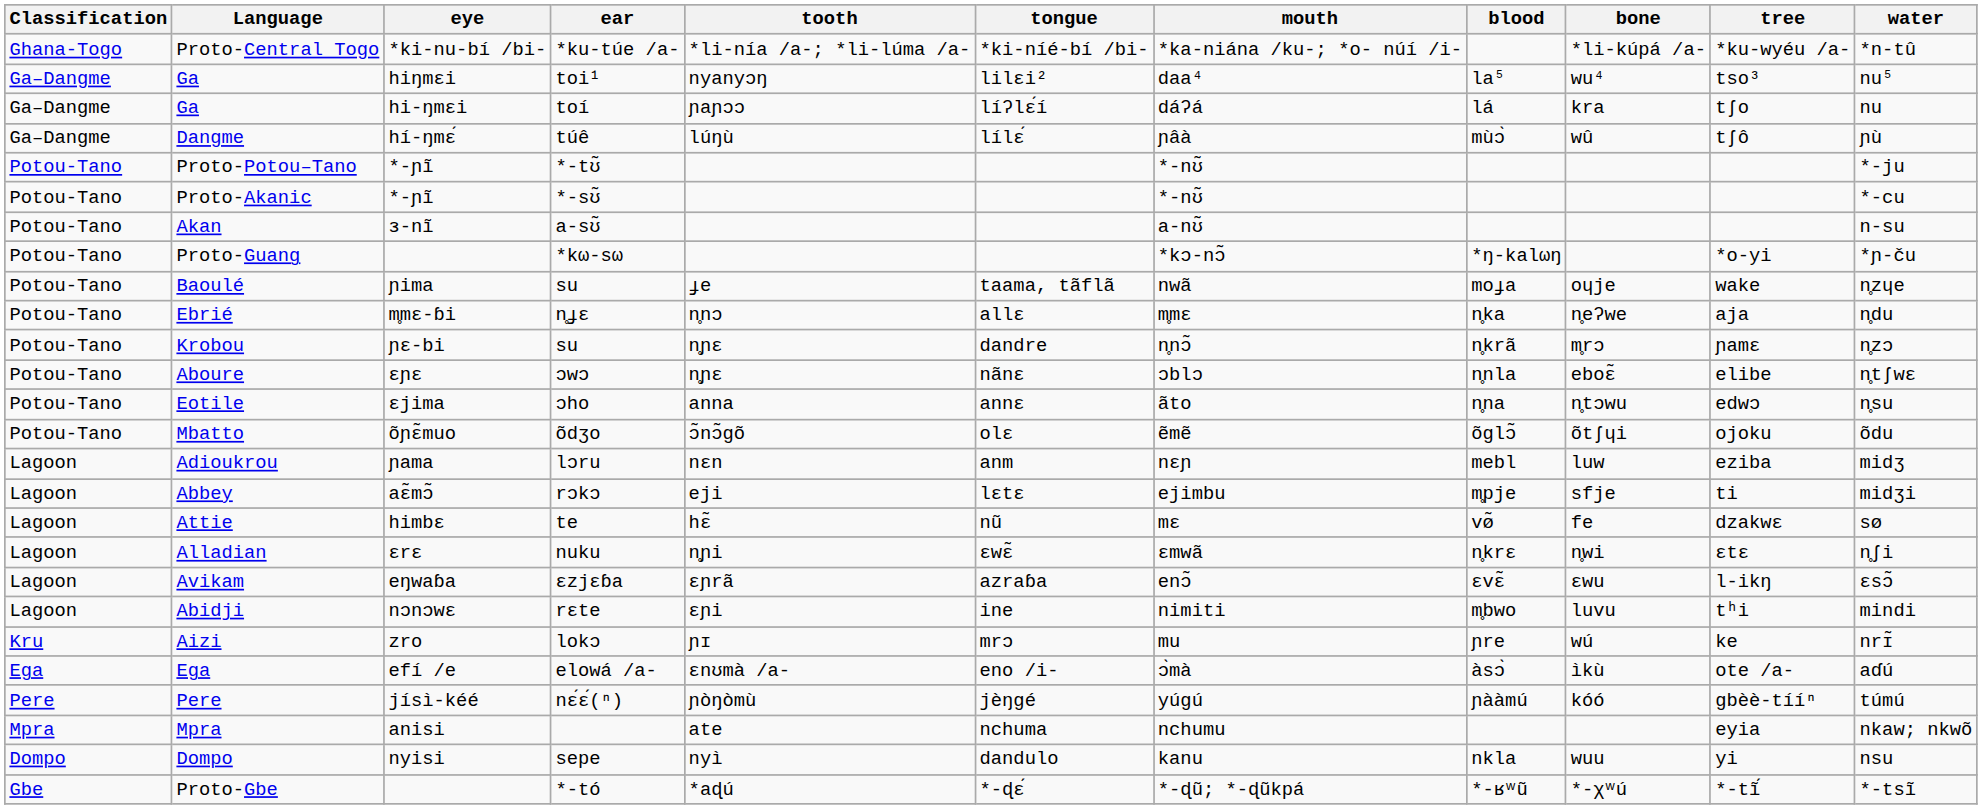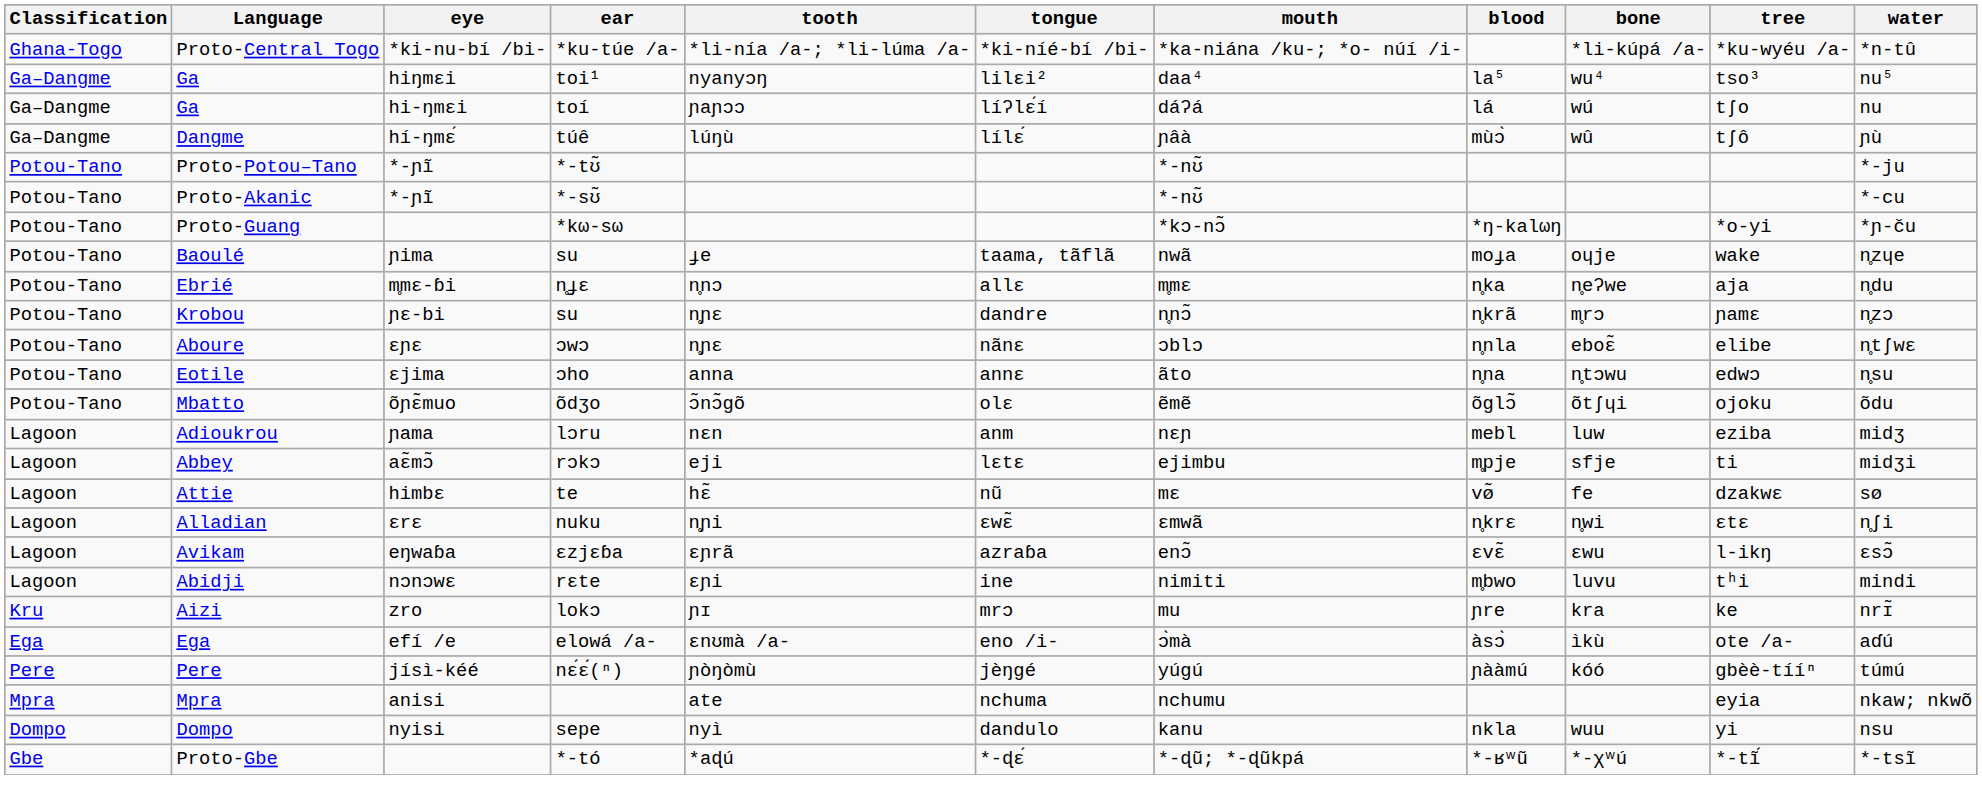Ga / toí | bone: kra -> wú
- row: Potou-Tano | Akan | ɜ-nĩ | a-sʊ̃ | a-nʊ̃ | n-su
Aizi | bone: wú -> kra
